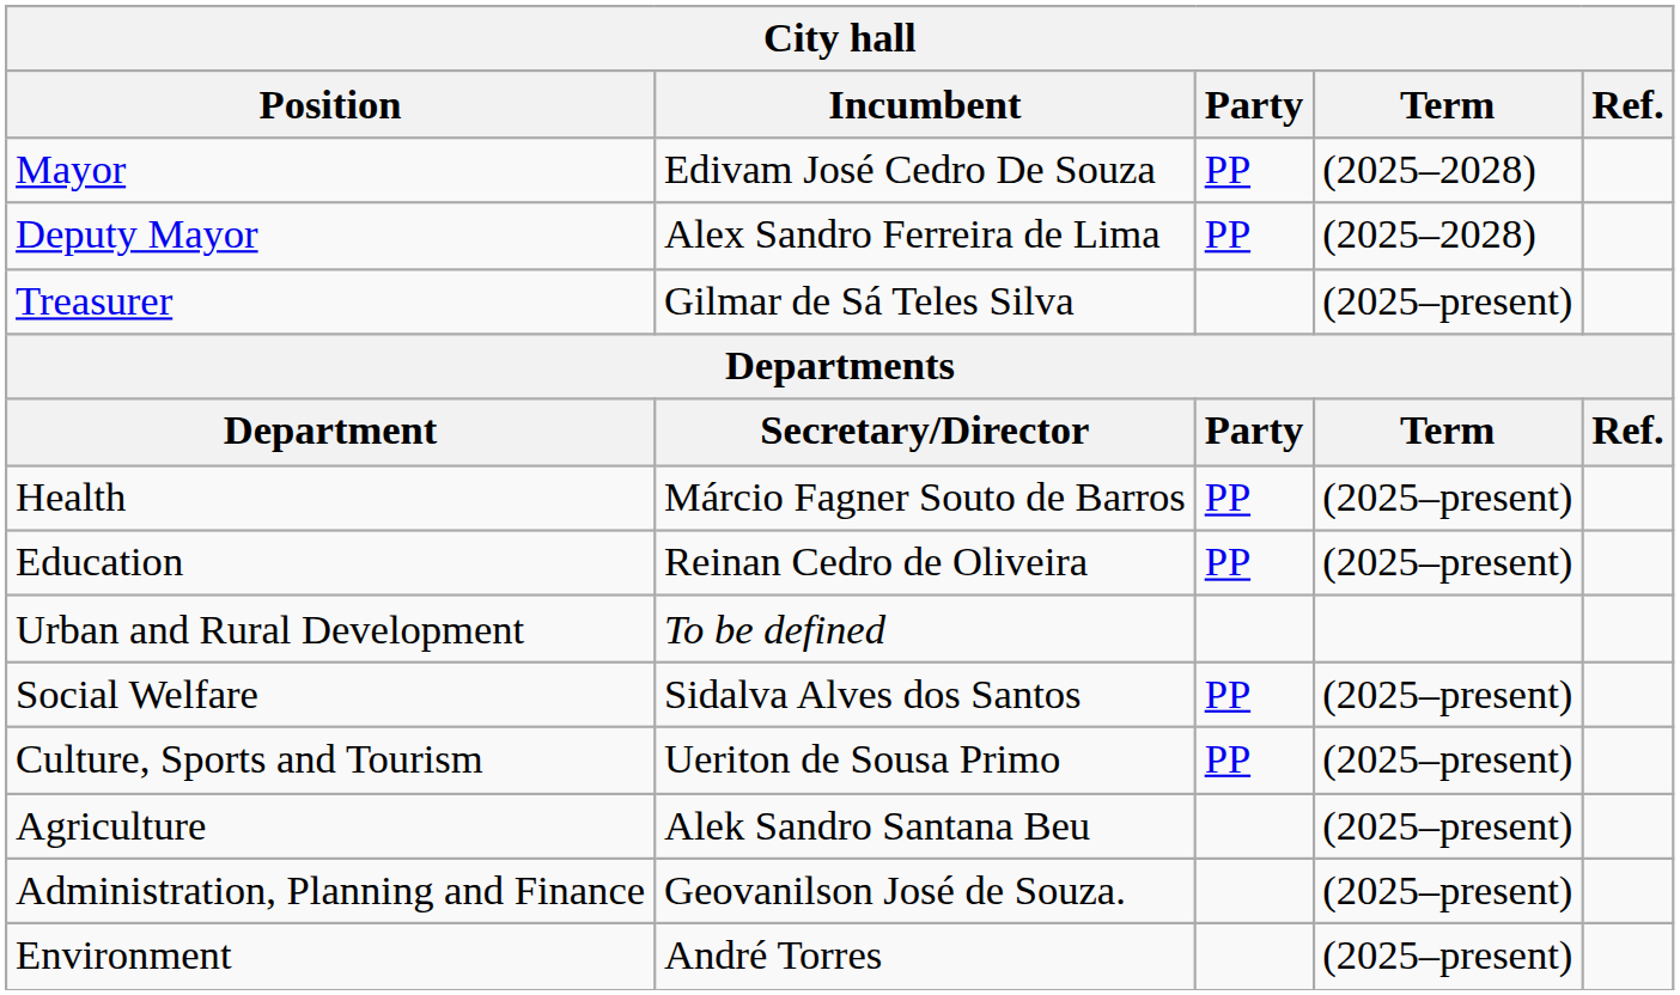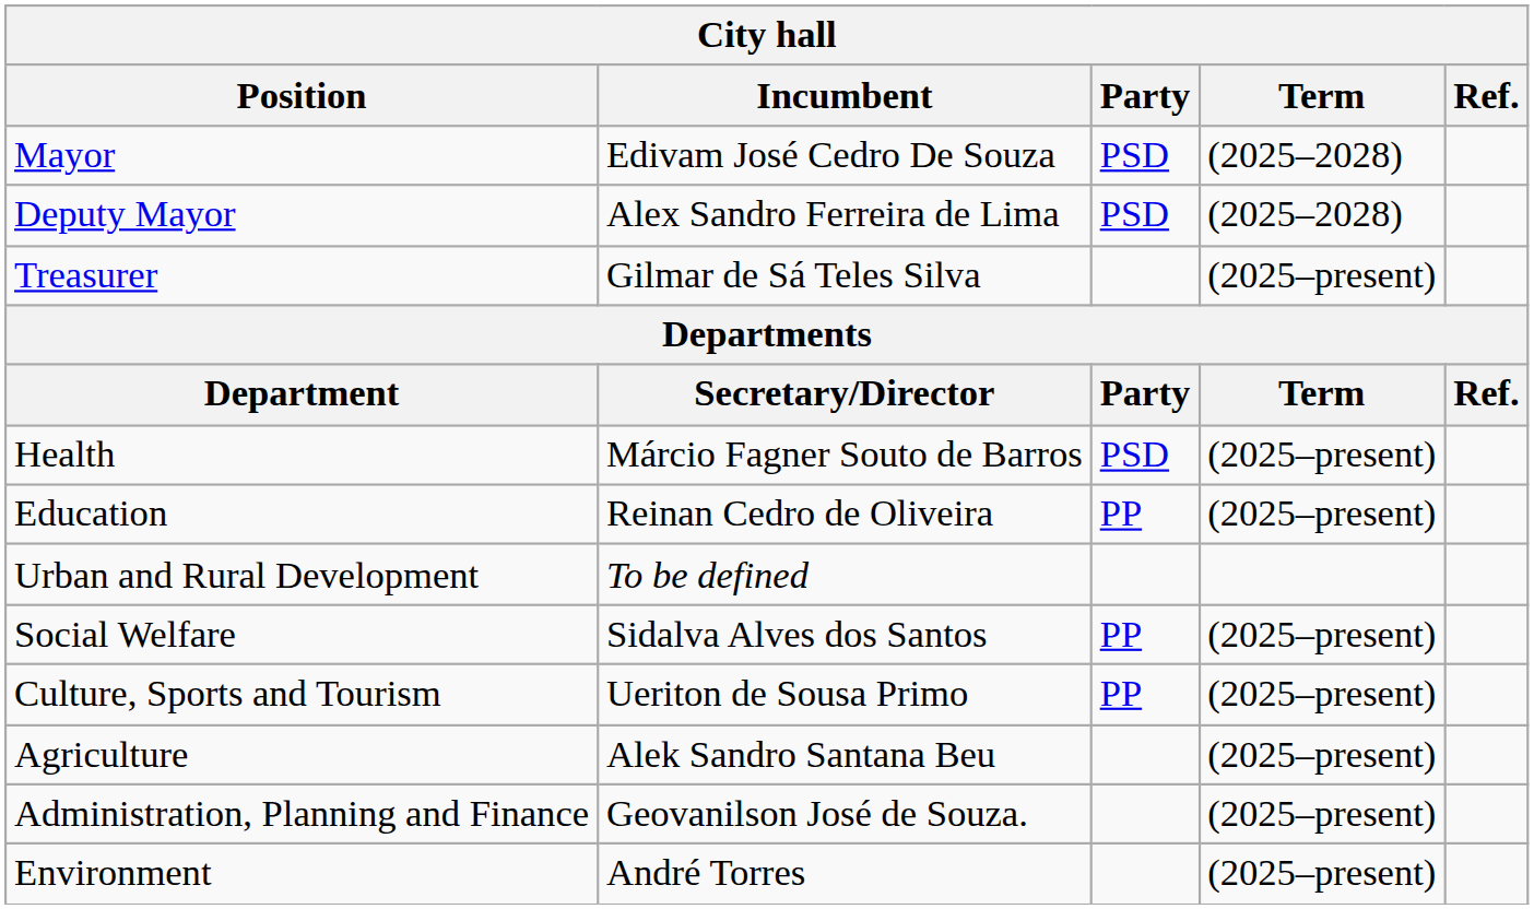Mayor | Party: PP -> PSD
Deputy Mayor | Party: PP -> PSD
Health | Party: PP -> PSD
